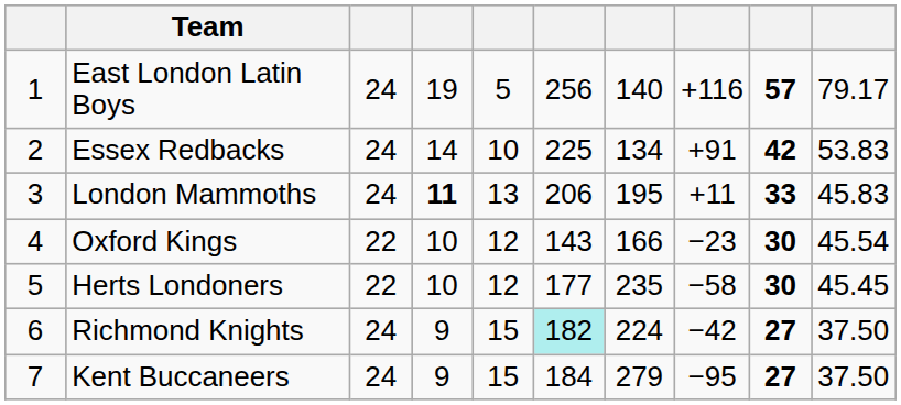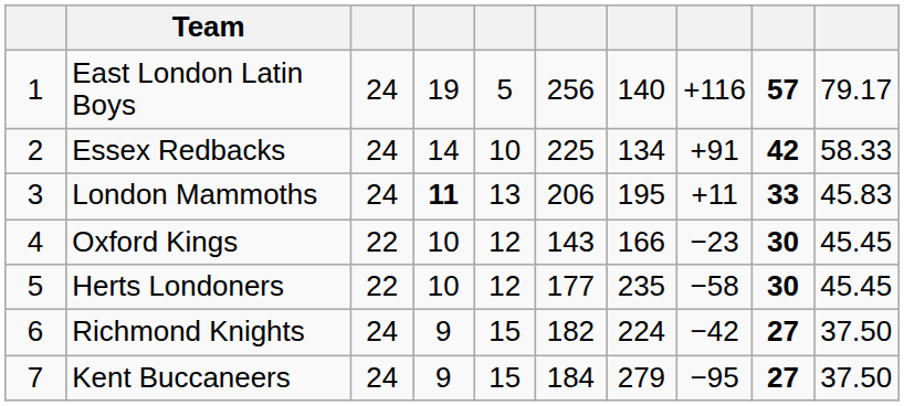Essex Redbacks | column 10: 53.83 -> 58.33
Oxford Kings | column 10: 45.54 -> 45.45
Richmond Knights | column 6: paleturquoise background -> no background
